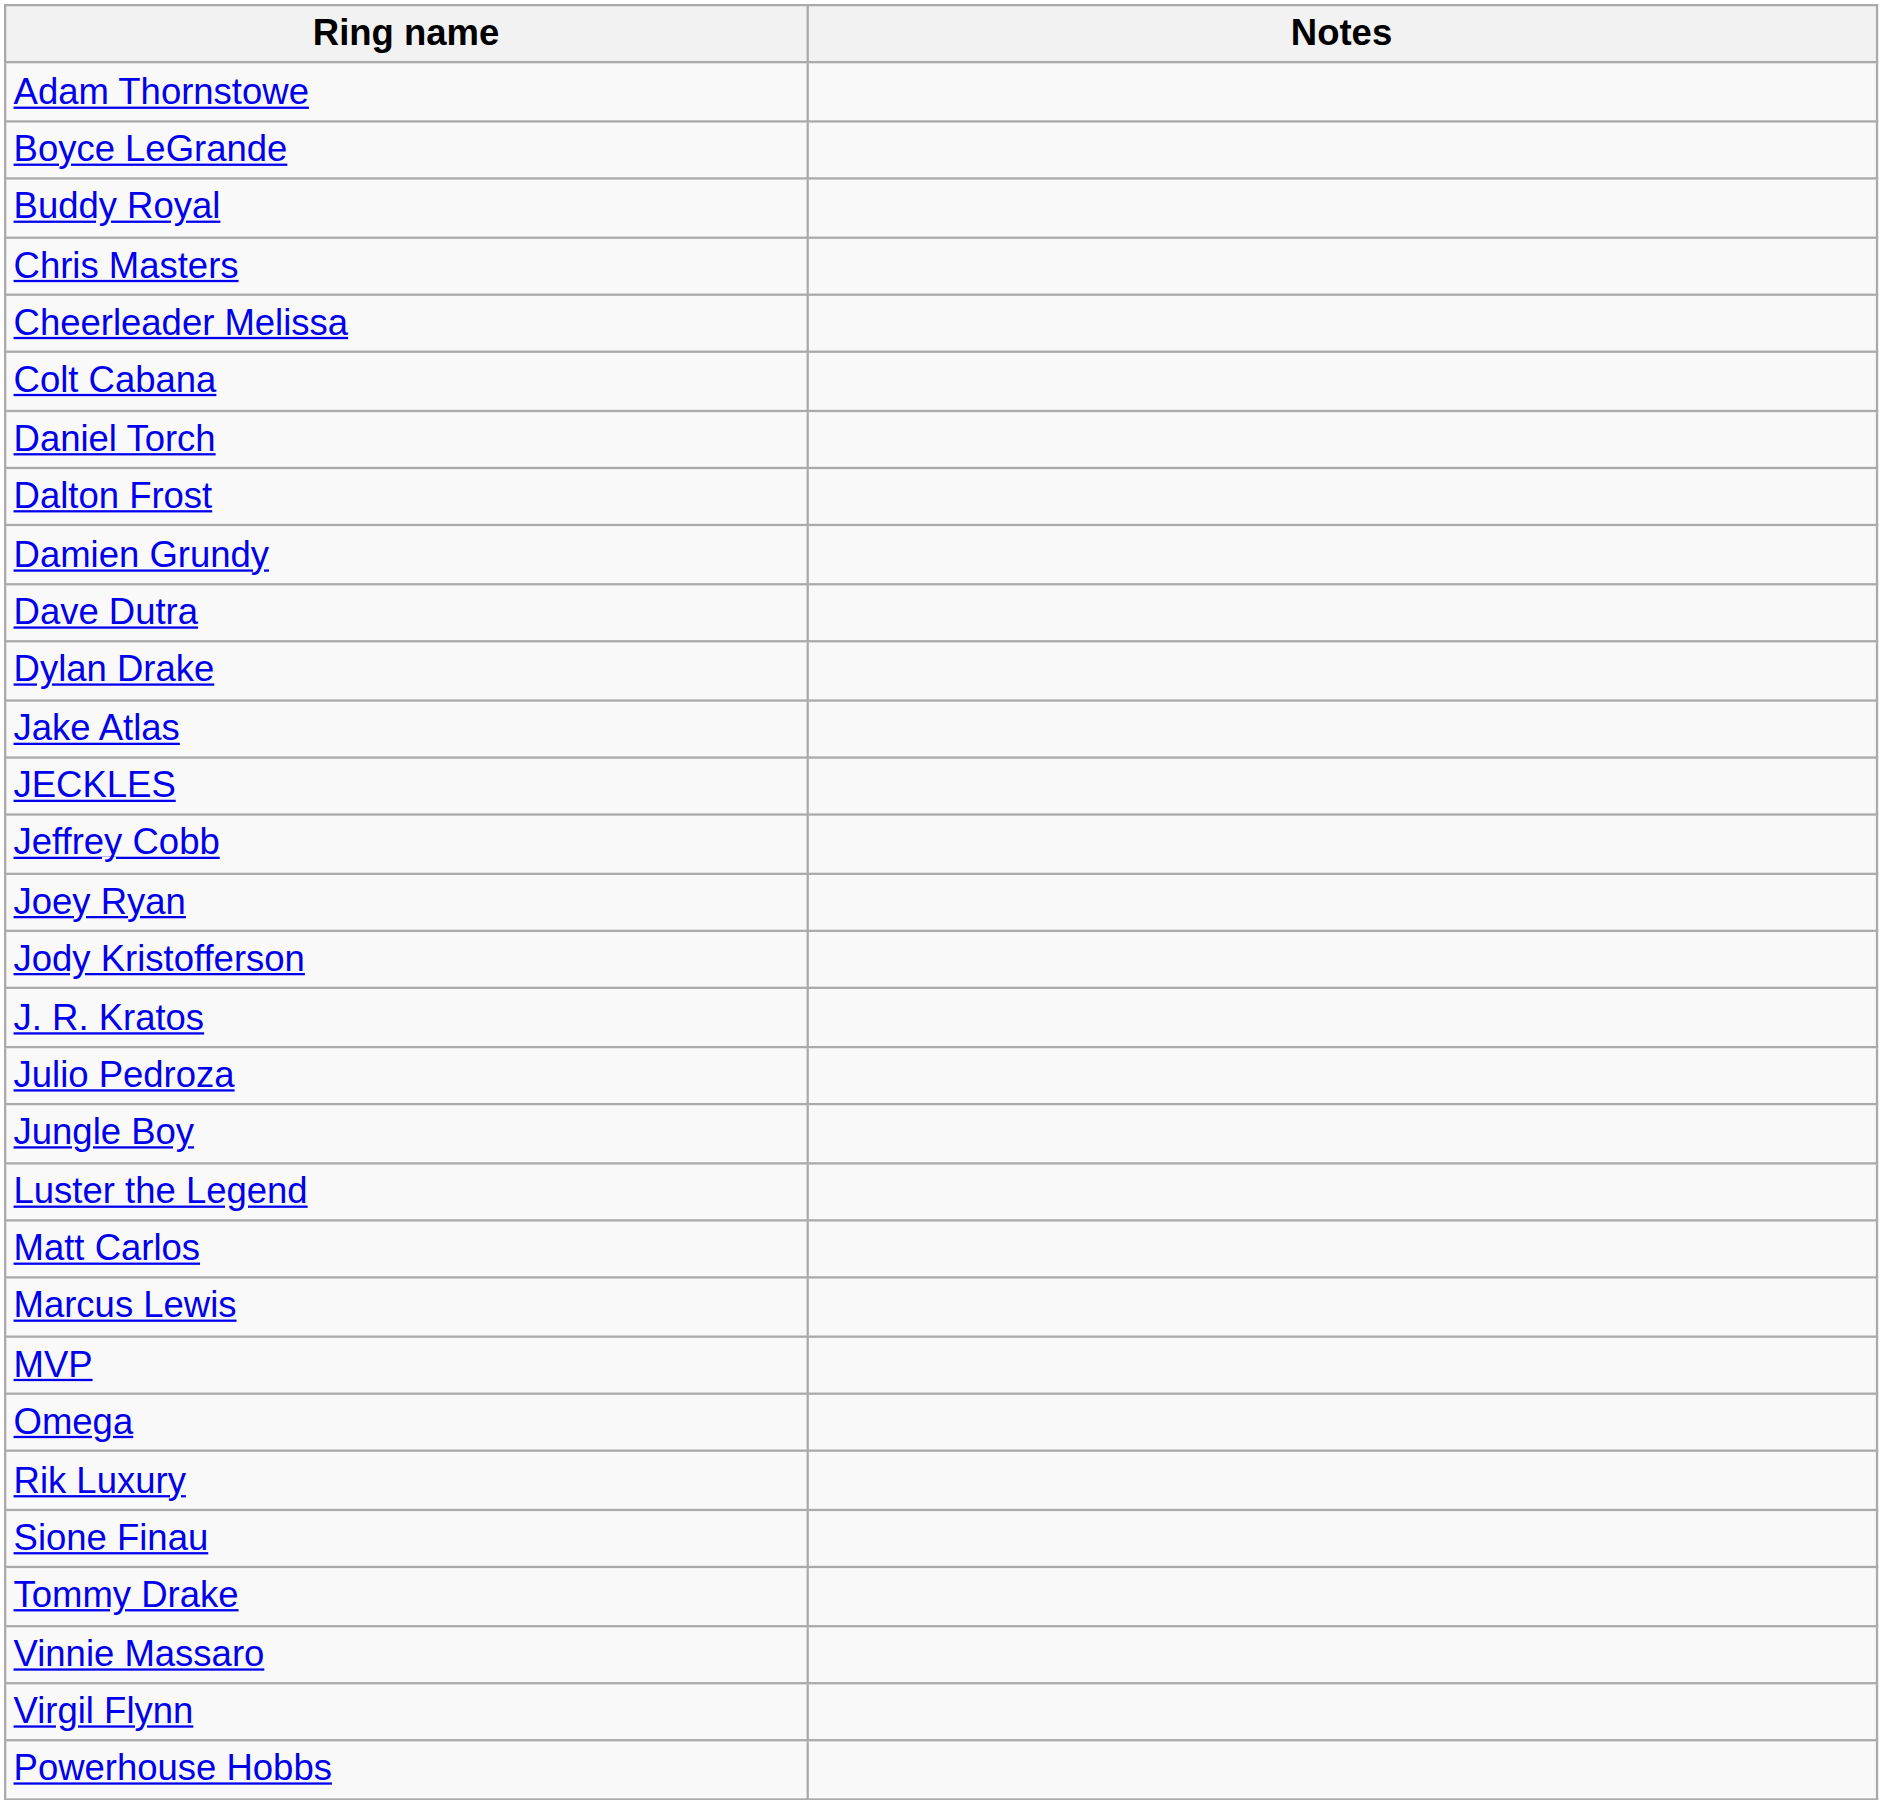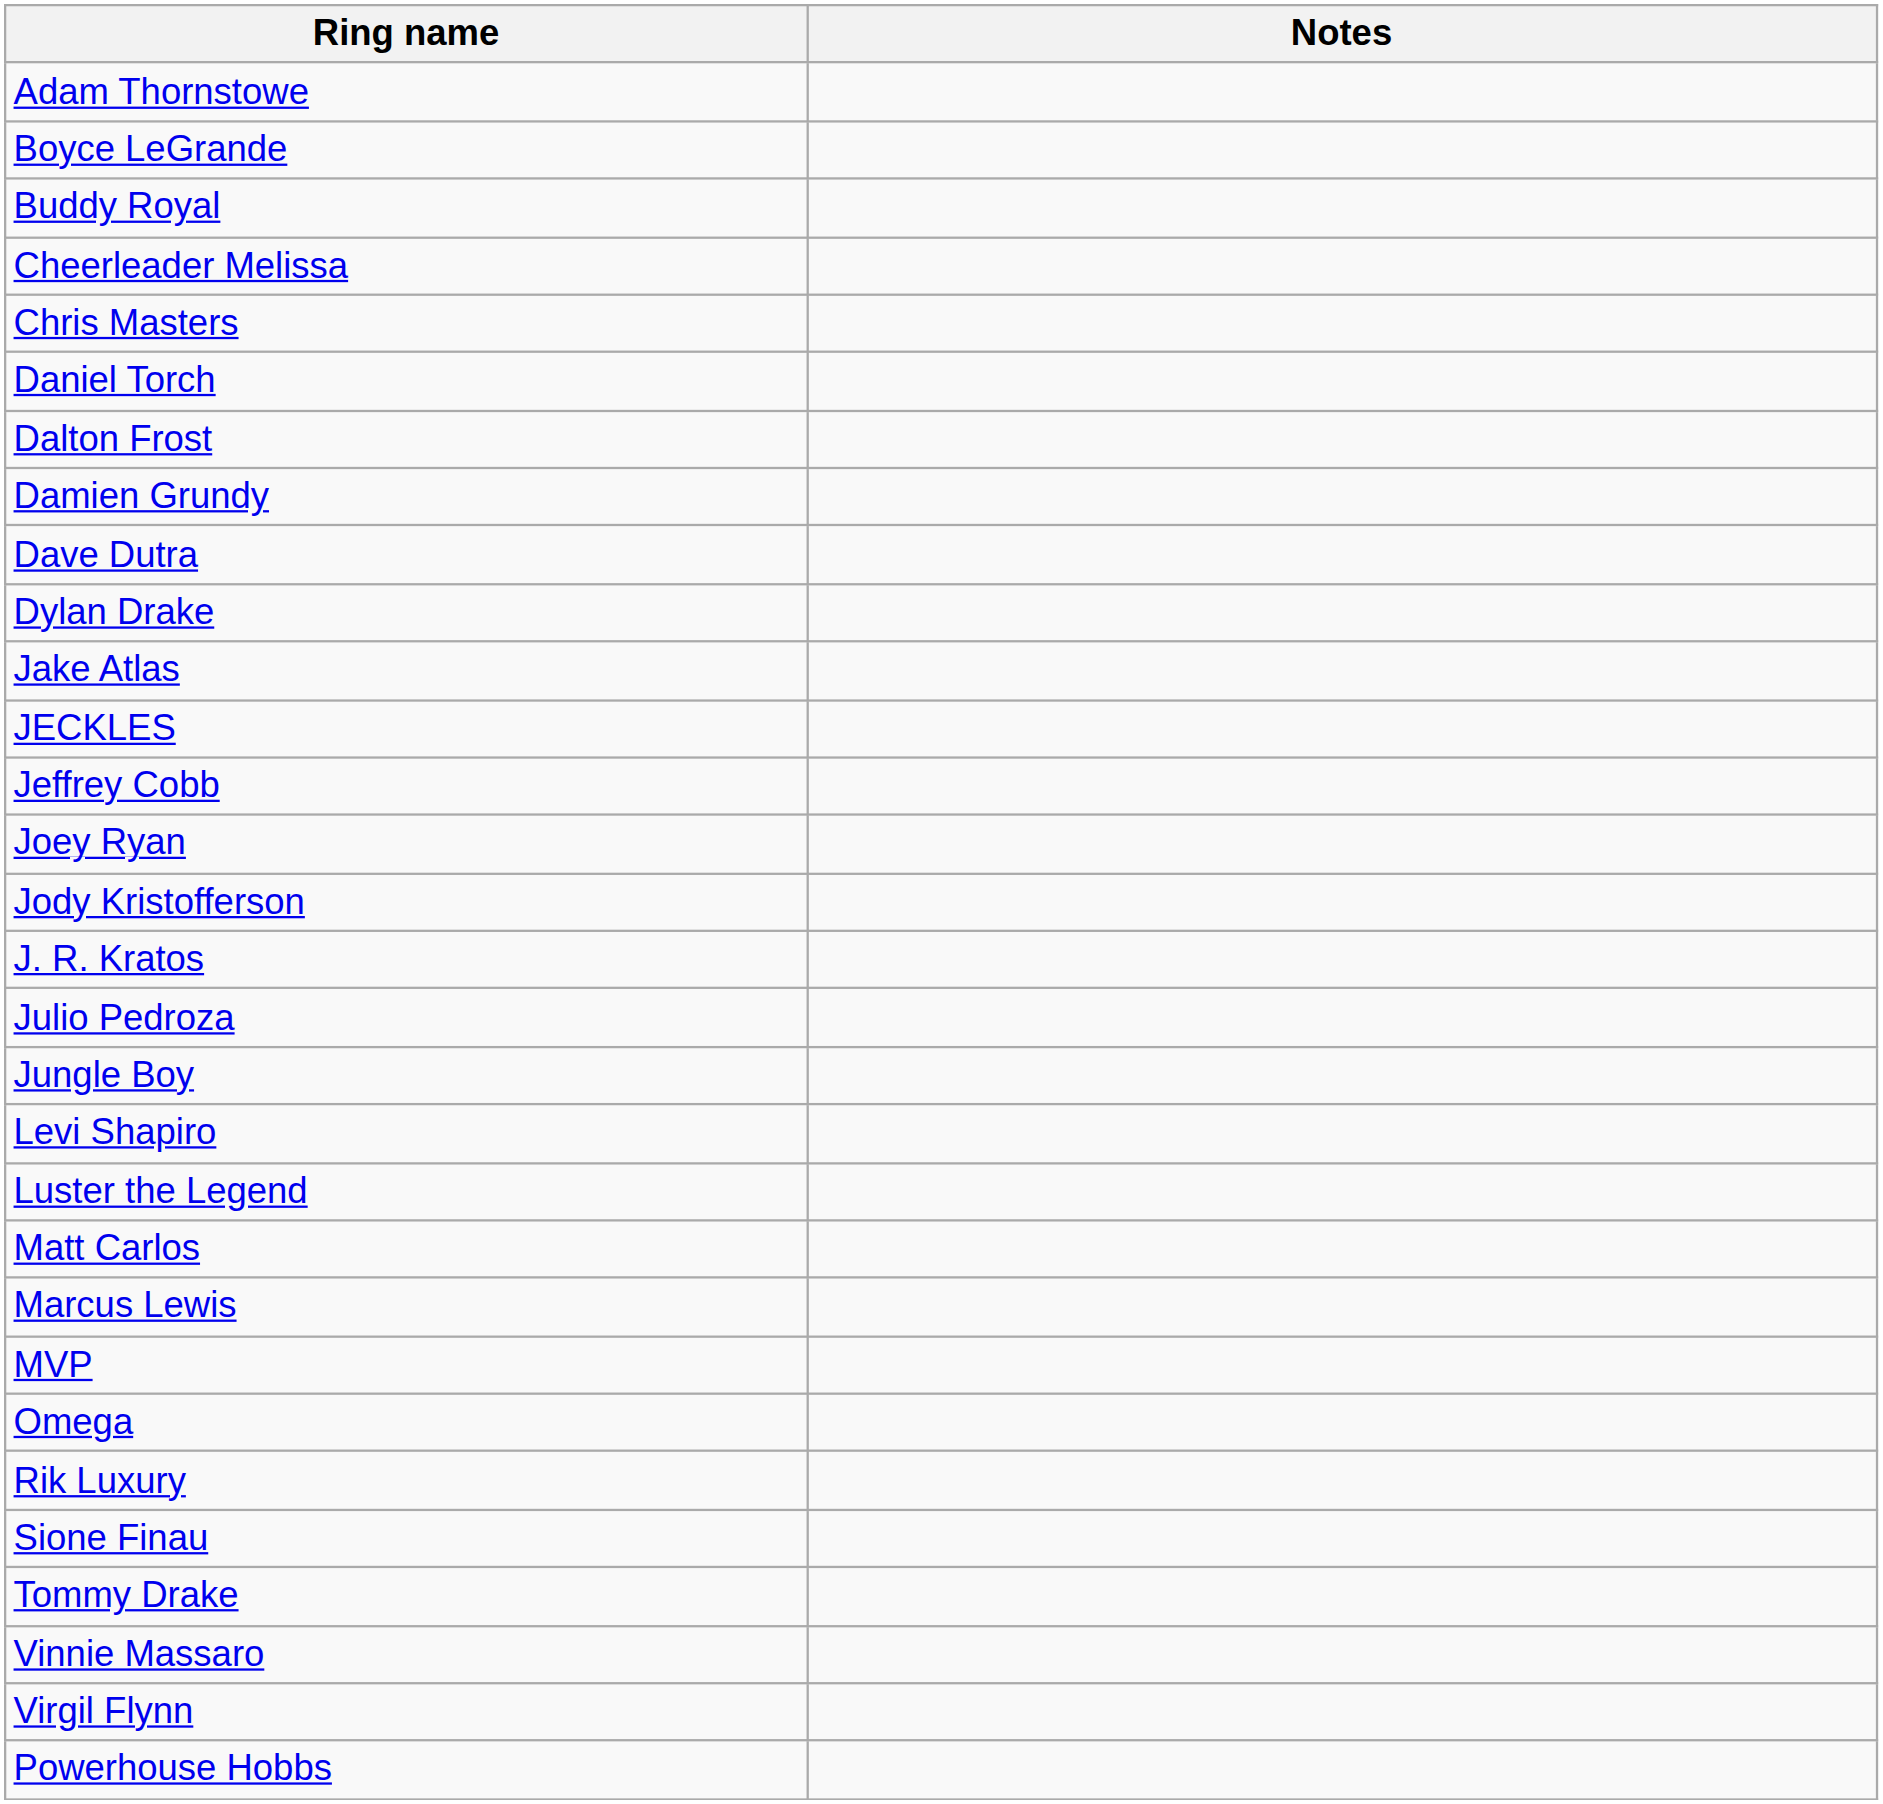rows swapped: Cheerleader Melissa <-> Chris Masters
- row: Colt Cabana
+ row: Levi Shapiro
